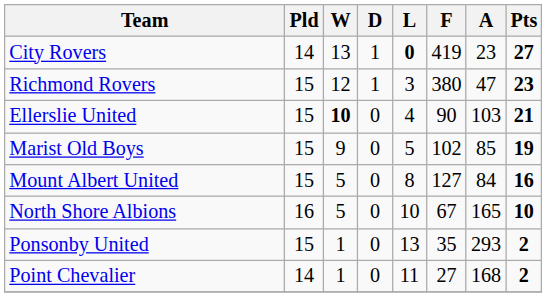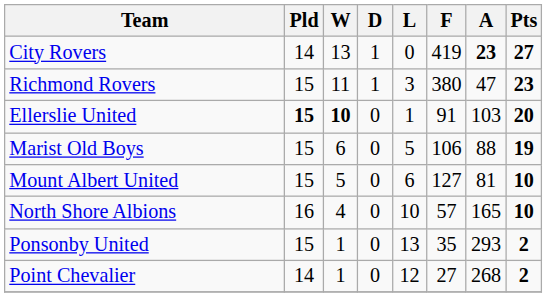City Rovers | L: bold -> normal
City Rovers | A: normal -> bold
Richmond Rovers | W: 12 -> 11
Ellerslie United | Pld: normal -> bold
Ellerslie United | L: 4 -> 1
Ellerslie United | F: 90 -> 91
Ellerslie United | Pts: 21 -> 20
Marist Old Boys | W: 9 -> 6
Marist Old Boys | F: 102 -> 106
Marist Old Boys | A: 85 -> 88
Mount Albert United | L: 8 -> 6
Mount Albert United | A: 84 -> 81
Mount Albert United | Pts: 16 -> 10
North Shore Albions | W: 5 -> 4
North Shore Albions | F: 67 -> 57
Point Chevalier | L: 11 -> 12
Point Chevalier | A: 168 -> 268
